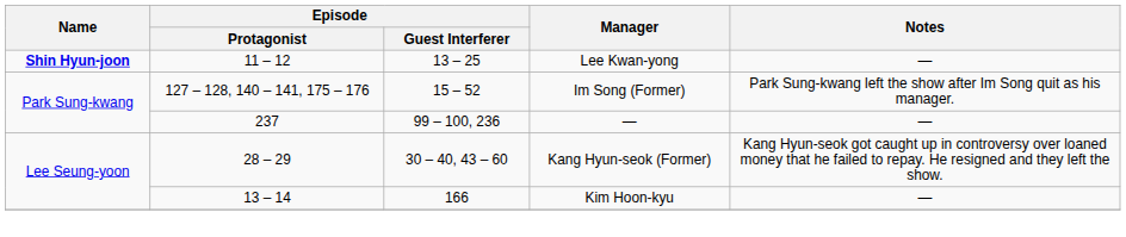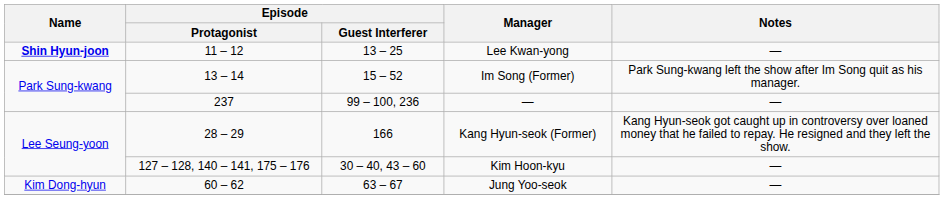Im Song (Former) | Episode / Protagonist: 127 – 128, 140 – 141, 175 – 176 -> 13 – 14
Kang Hyun-seok (Former) | Episode / Guest Interferer: 30 – 40, 43 – 60 -> 166
Kim Hoon-kyu | Episode / Protagonist: 13 – 14 -> 127 – 128, 140 – 141, 175 – 176
Kim Hoon-kyu | Episode / Guest Interferer: 166 -> 30 – 40, 43 – 60
+ row: Kim Dong-hyun | 60 – 62 | 63 – 67 | Jung Yoo-seok | —
